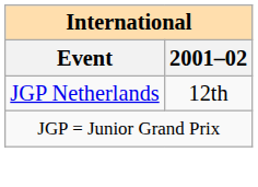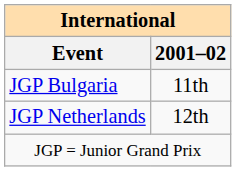+ row: JGP Bulgaria | 11th
